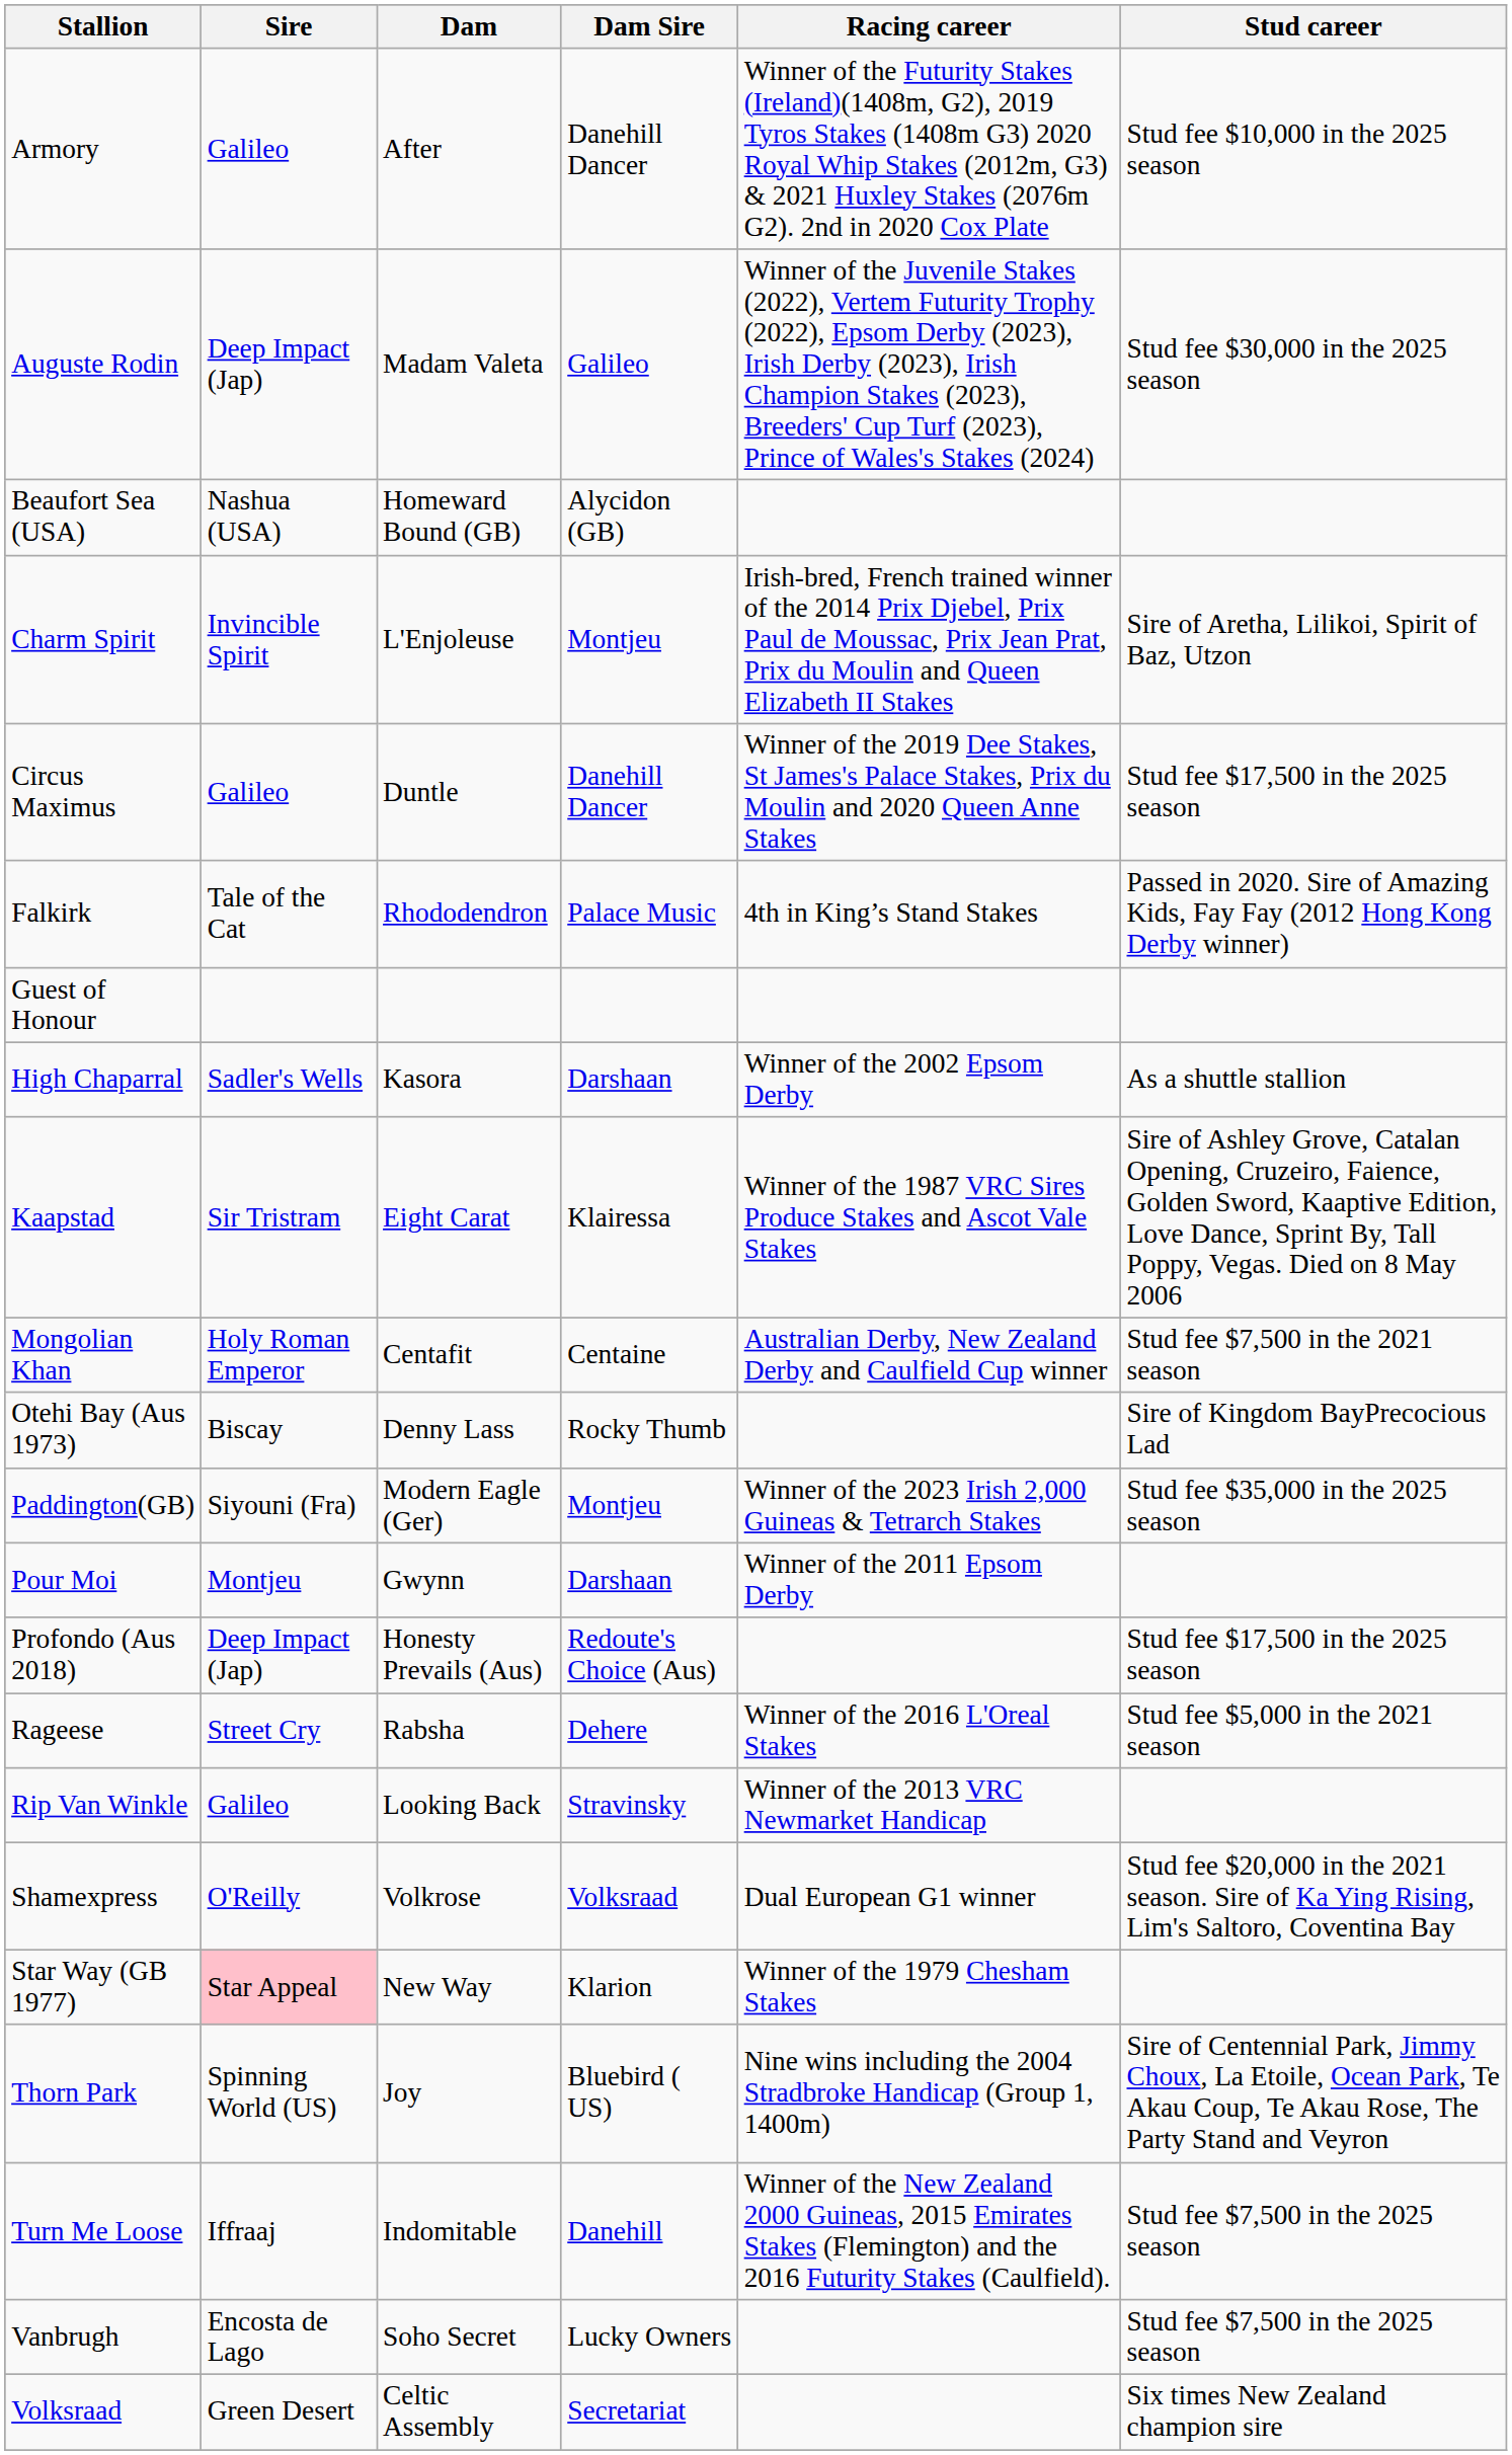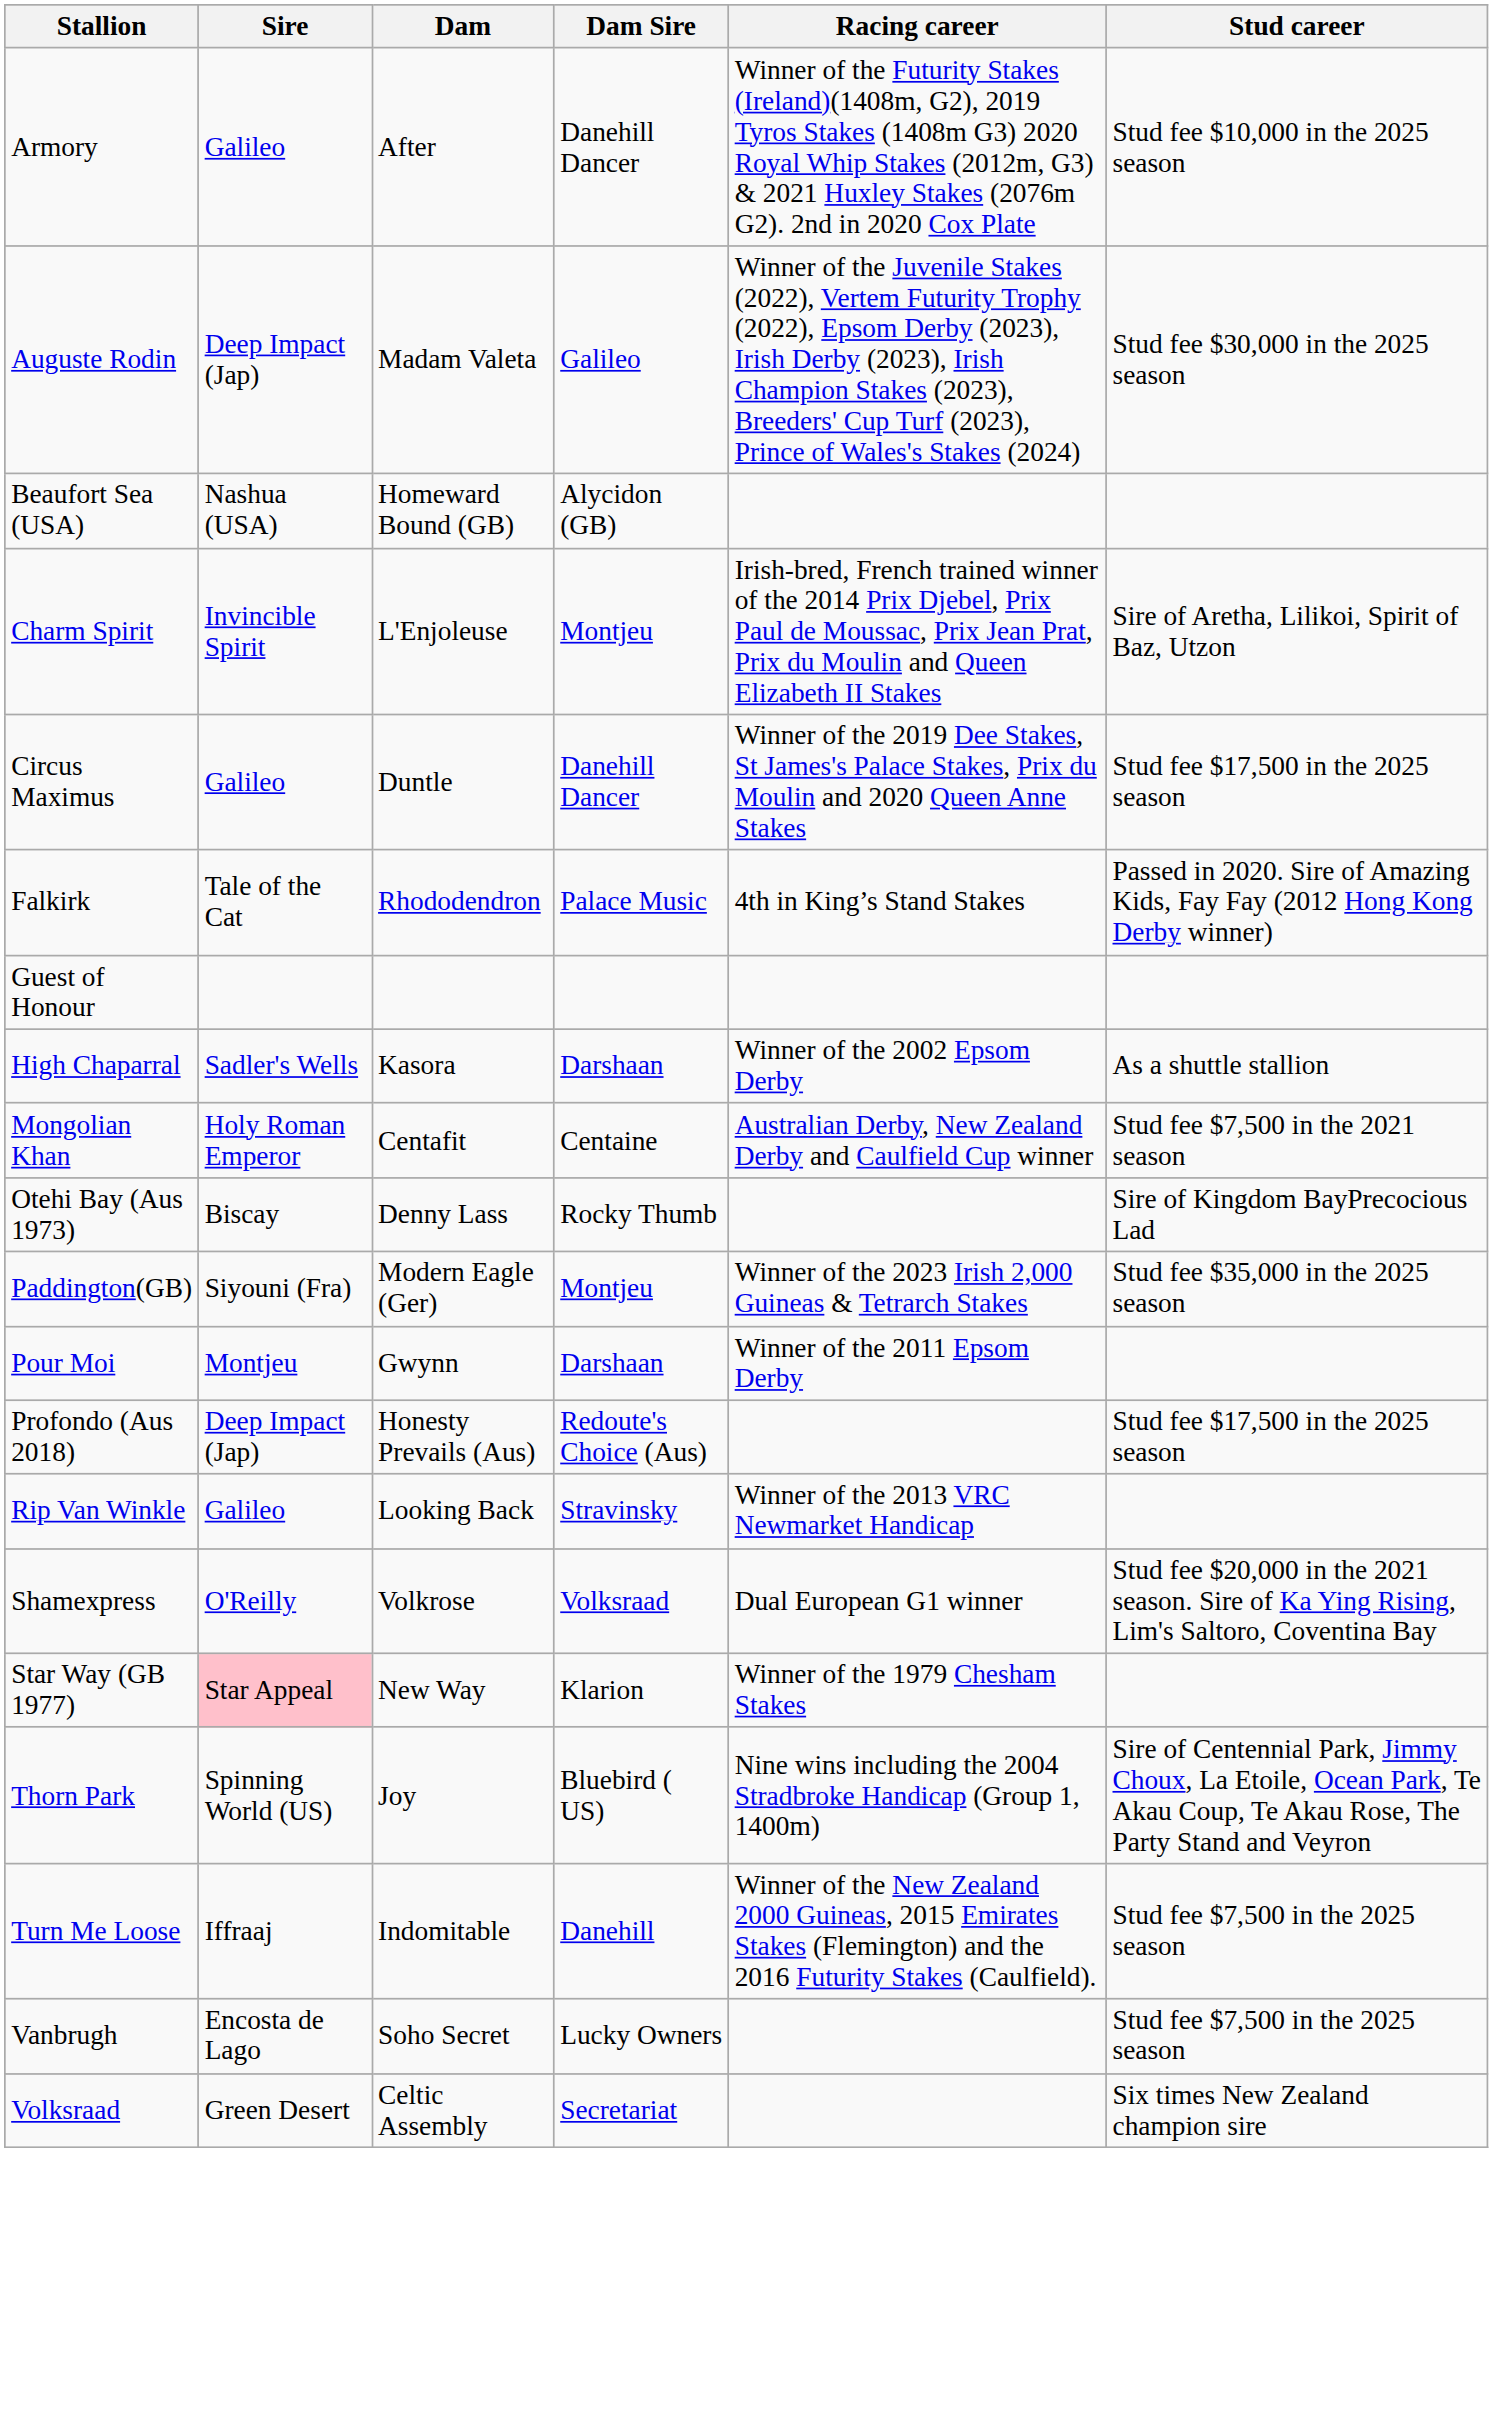- row: Kaapstad | Sir Tristram | Eight Carat | Klairessa | Winner of the 1987 VRC Sires Produce Stakes and Ascot Vale Stakes | Sire of Ashley Grove, Catalan Opening, Cruzeiro, Faience, Golden Sword, Kaaptive Edition, Love Dance, Sprint By, Tall Poppy, Vegas. Died on 8 May 2006
- row: Rageese | Street Cry | Rabsha | Dehere | Winner of the 2016 L'Oreal Stakes | Stud fee $5,000 in the 2021 season
